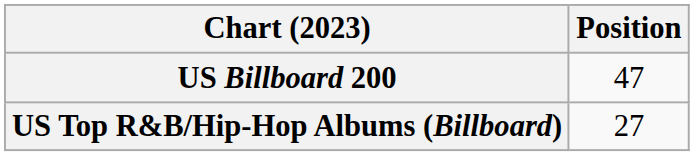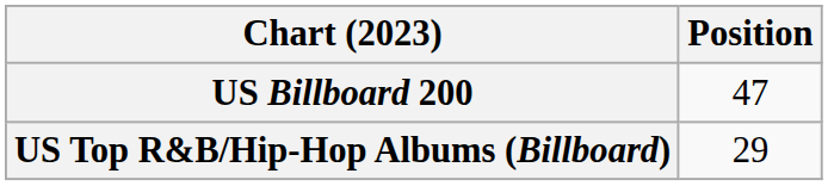US Top R&B/Hip-Hop Albums (Billboard) | Position: 27 -> 29
